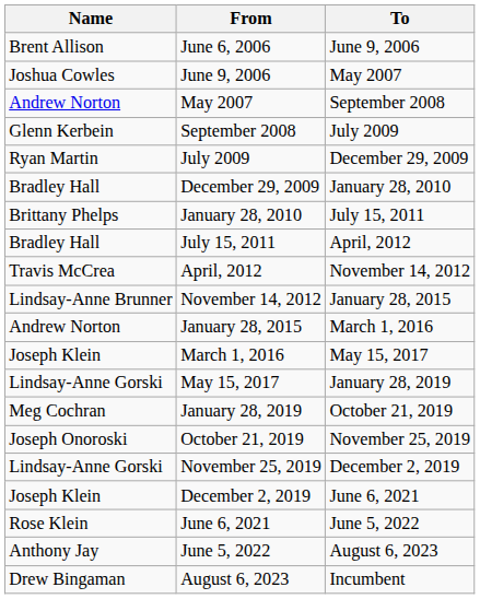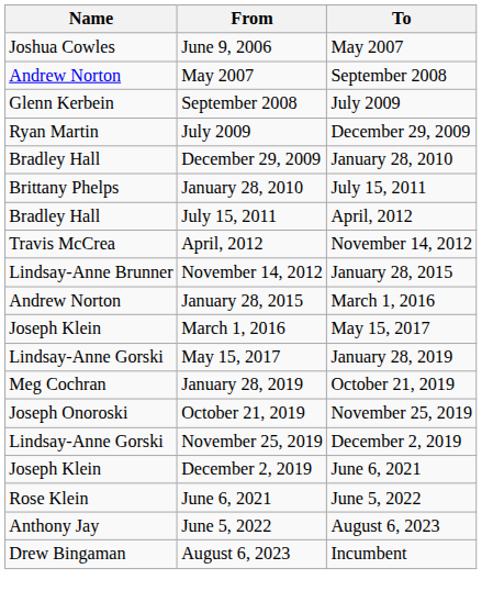- row: Brent Allison | June 6, 2006 | June 9, 2006
